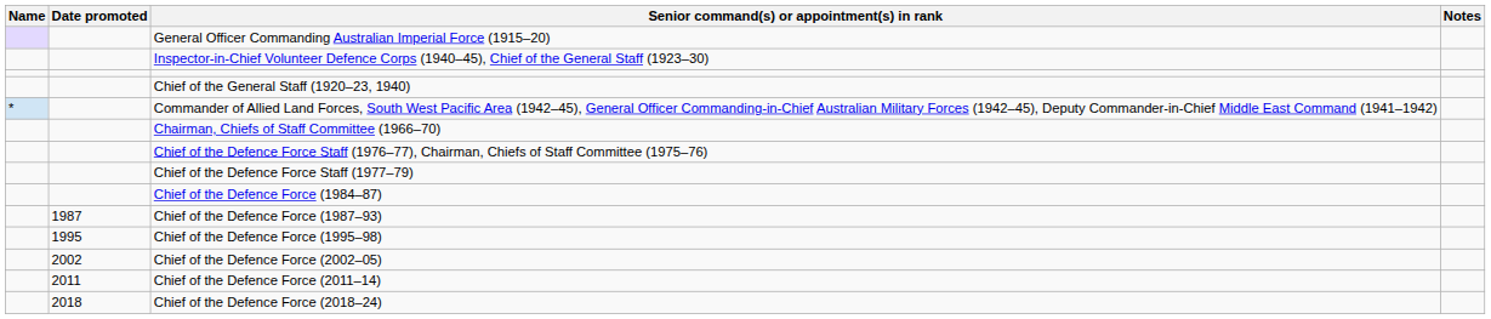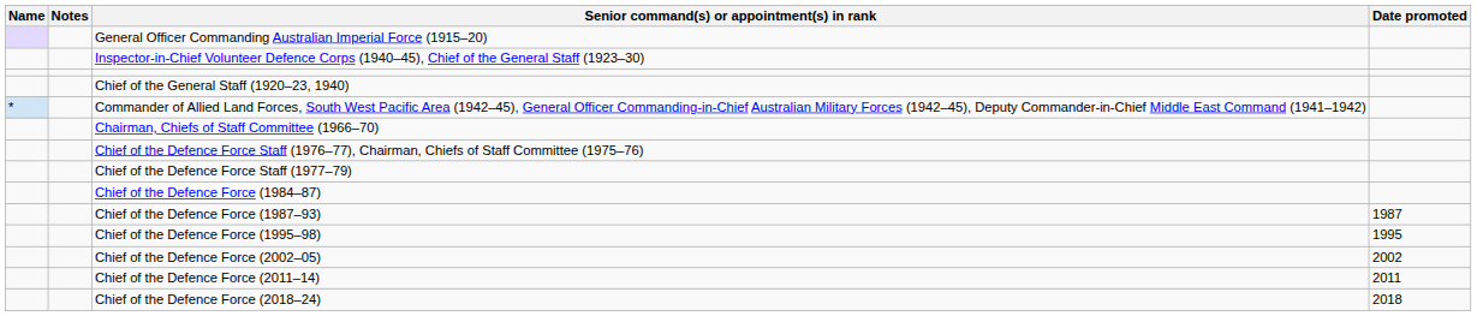columns swapped: Date promoted <-> Notes
